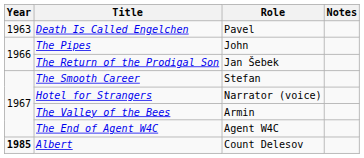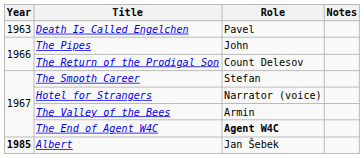The Return of the Prodigal Son | Role: Jan Šebek -> Count Delesov
The End of Agent W4C | Role: normal -> bold
Albert | Role: Count Delesov -> Jan Šebek
